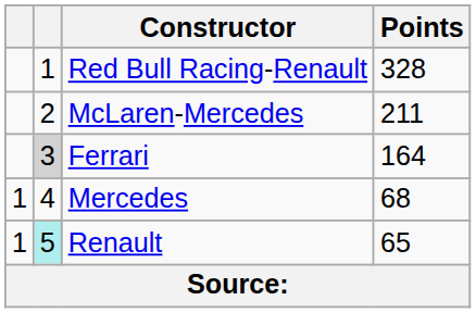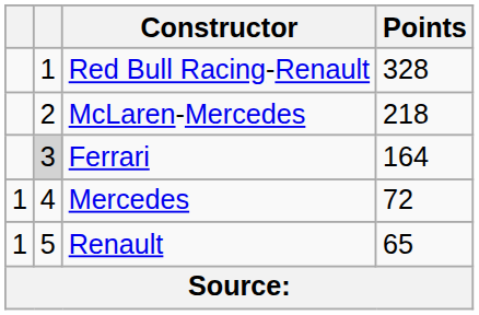McLaren-Mercedes | Points: 211 -> 218
Mercedes | Points: 68 -> 72
Renault | column 2: paleturquoise background -> no background
